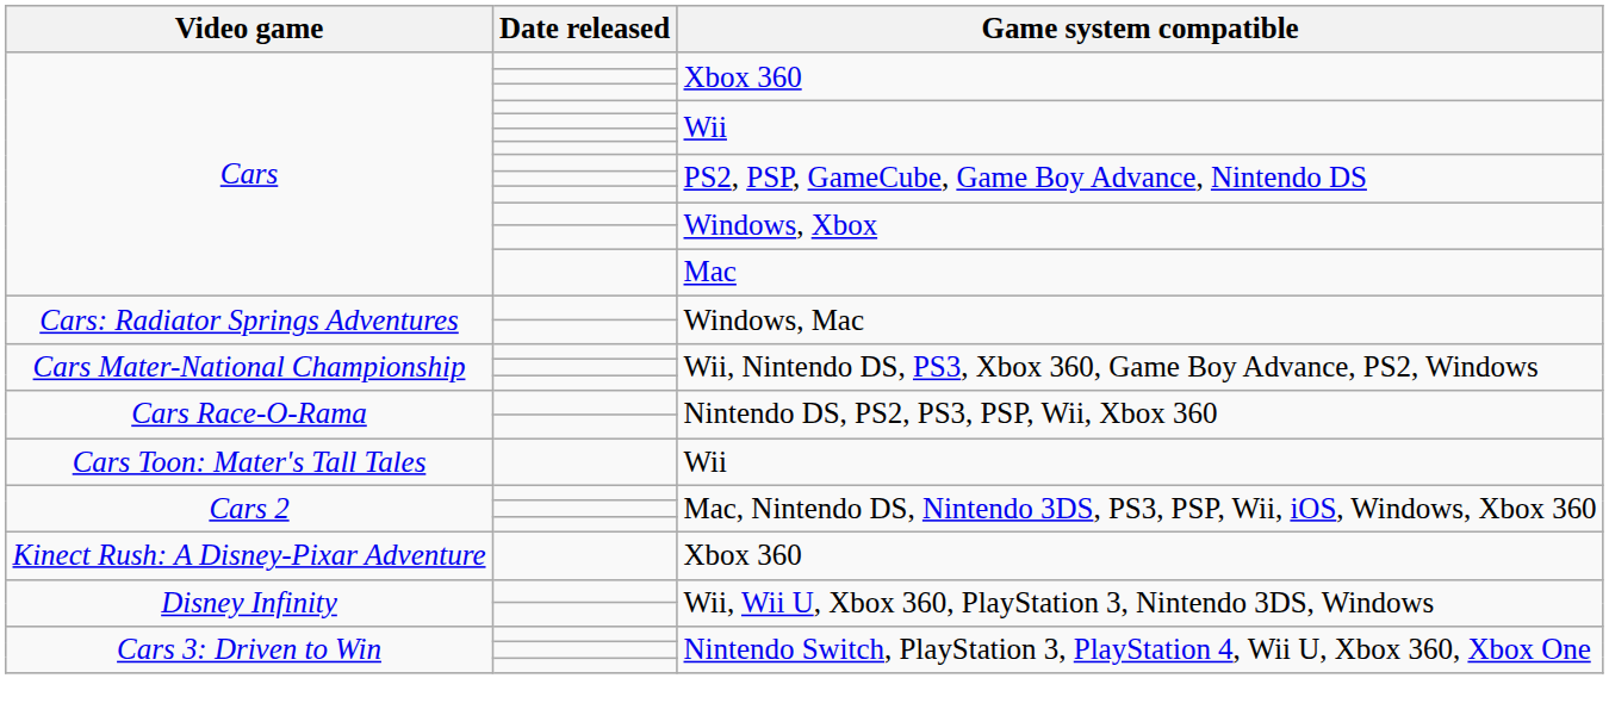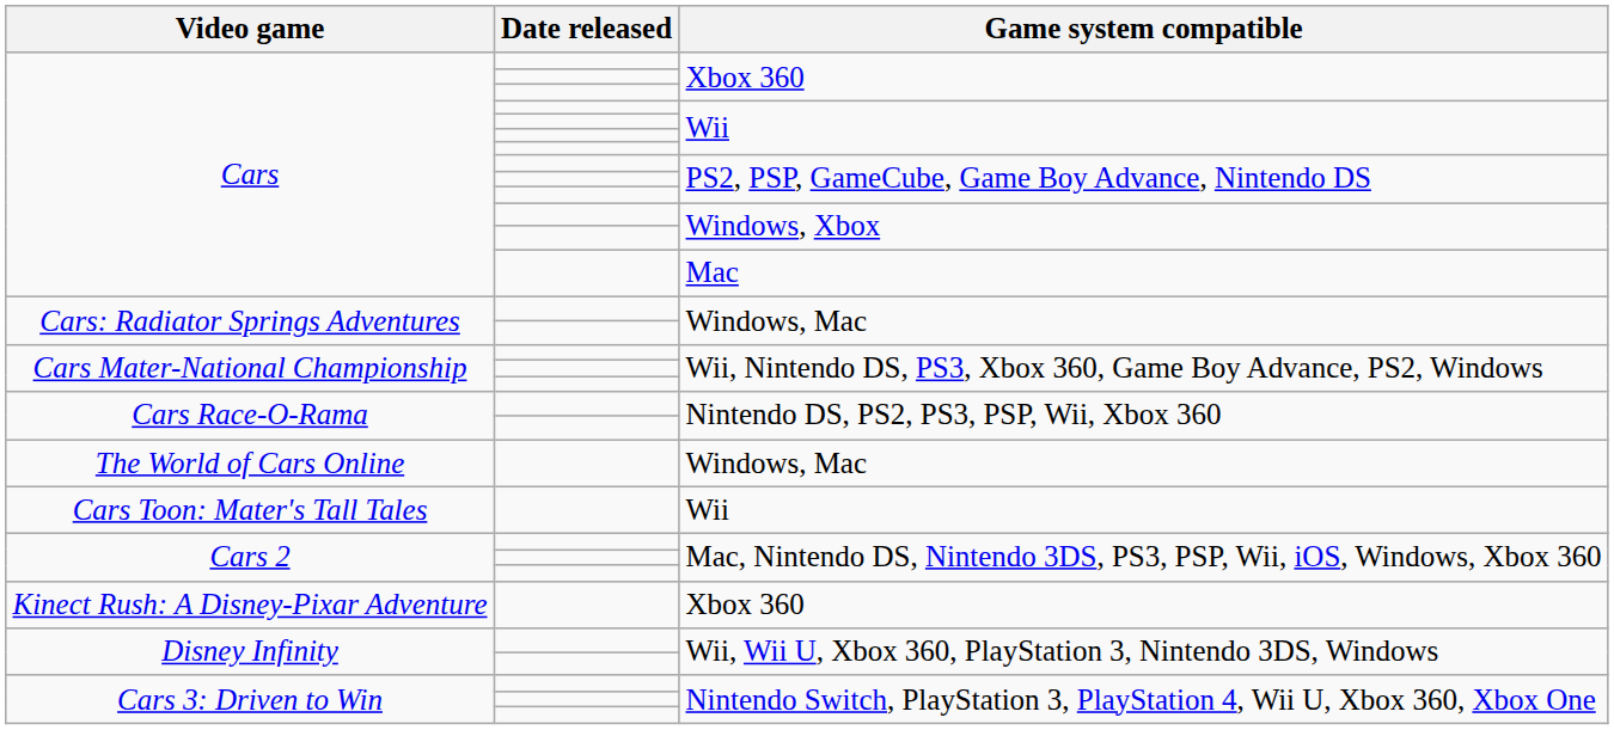+ row: The World of Cars Online | Windows, Mac
